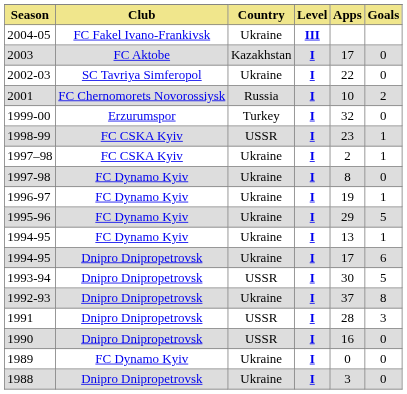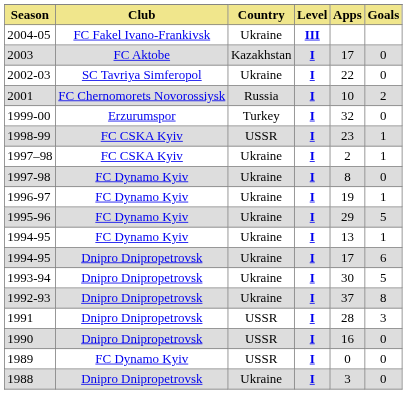1993-94 | Country: USSR -> Ukraine
1989 | Country: Ukraine -> USSR
